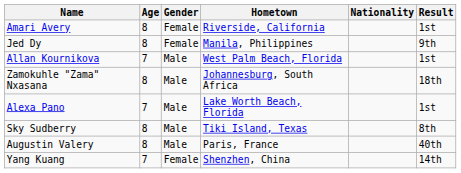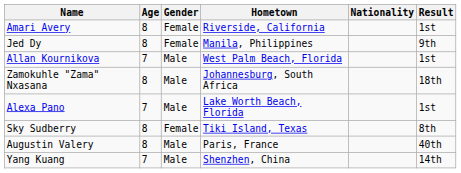Sky Sudberry | Gender: Male -> Female
Yang Kuang | Gender: Female -> Male
